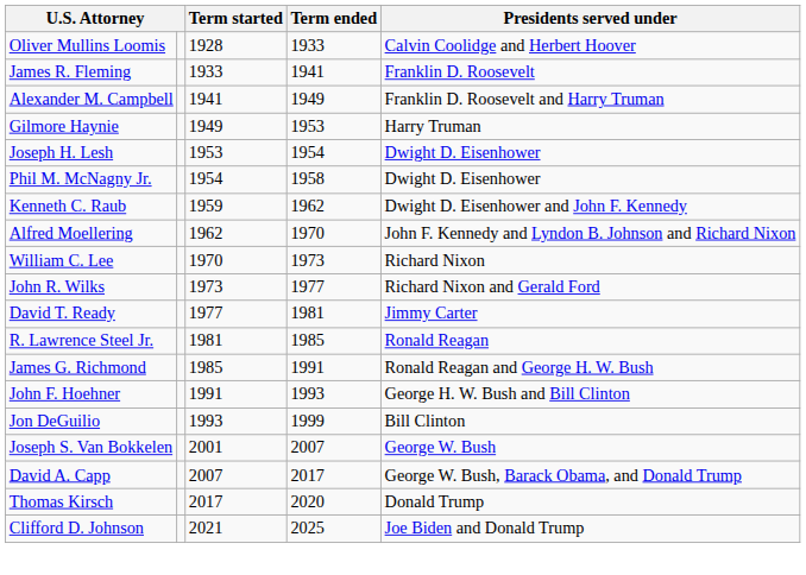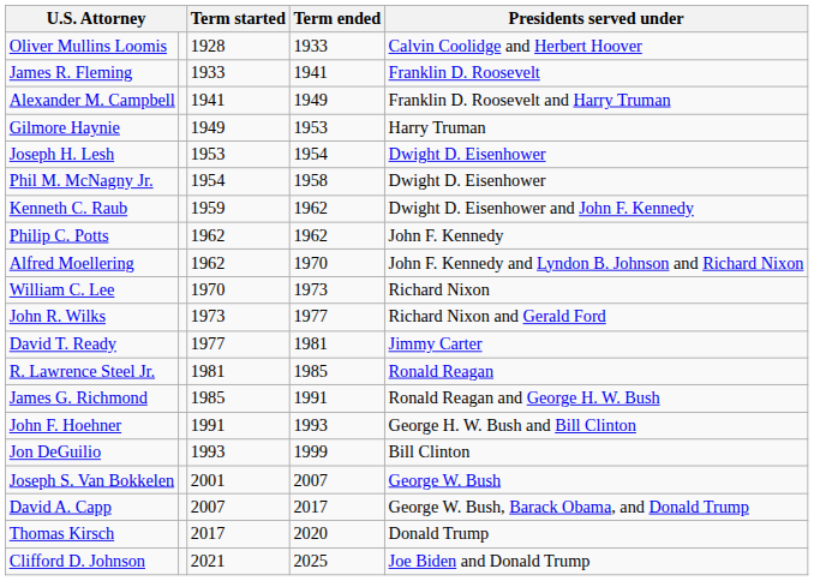+ row: Philip C. Potts | 1962 | 1962 | John F. Kennedy
